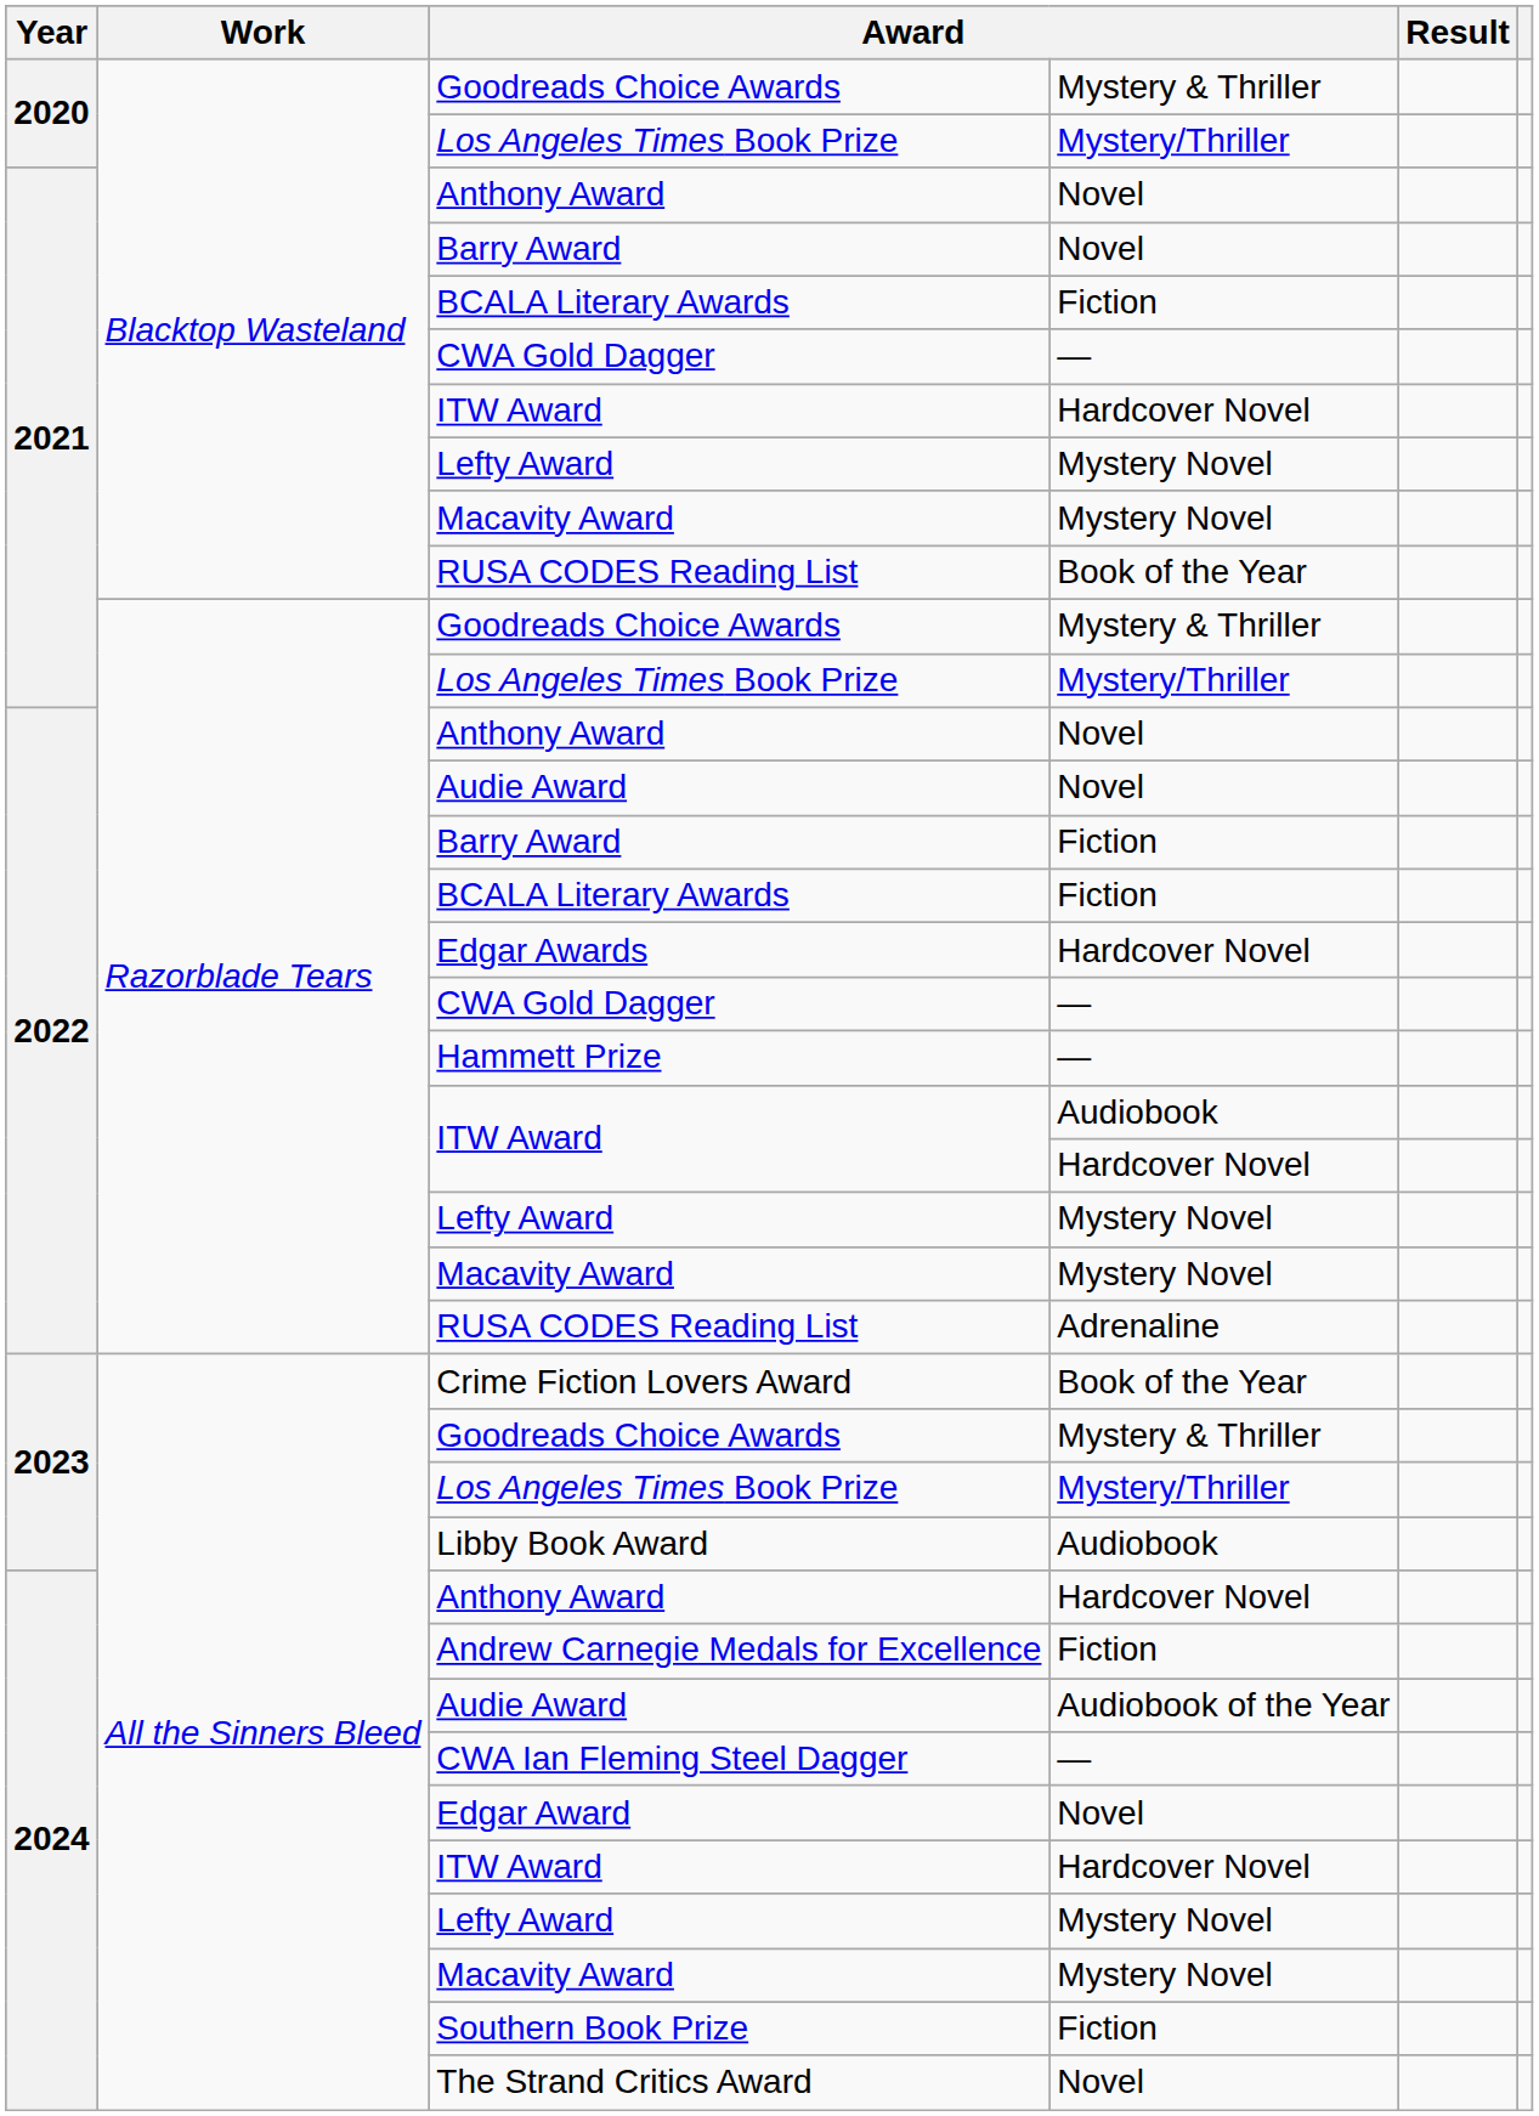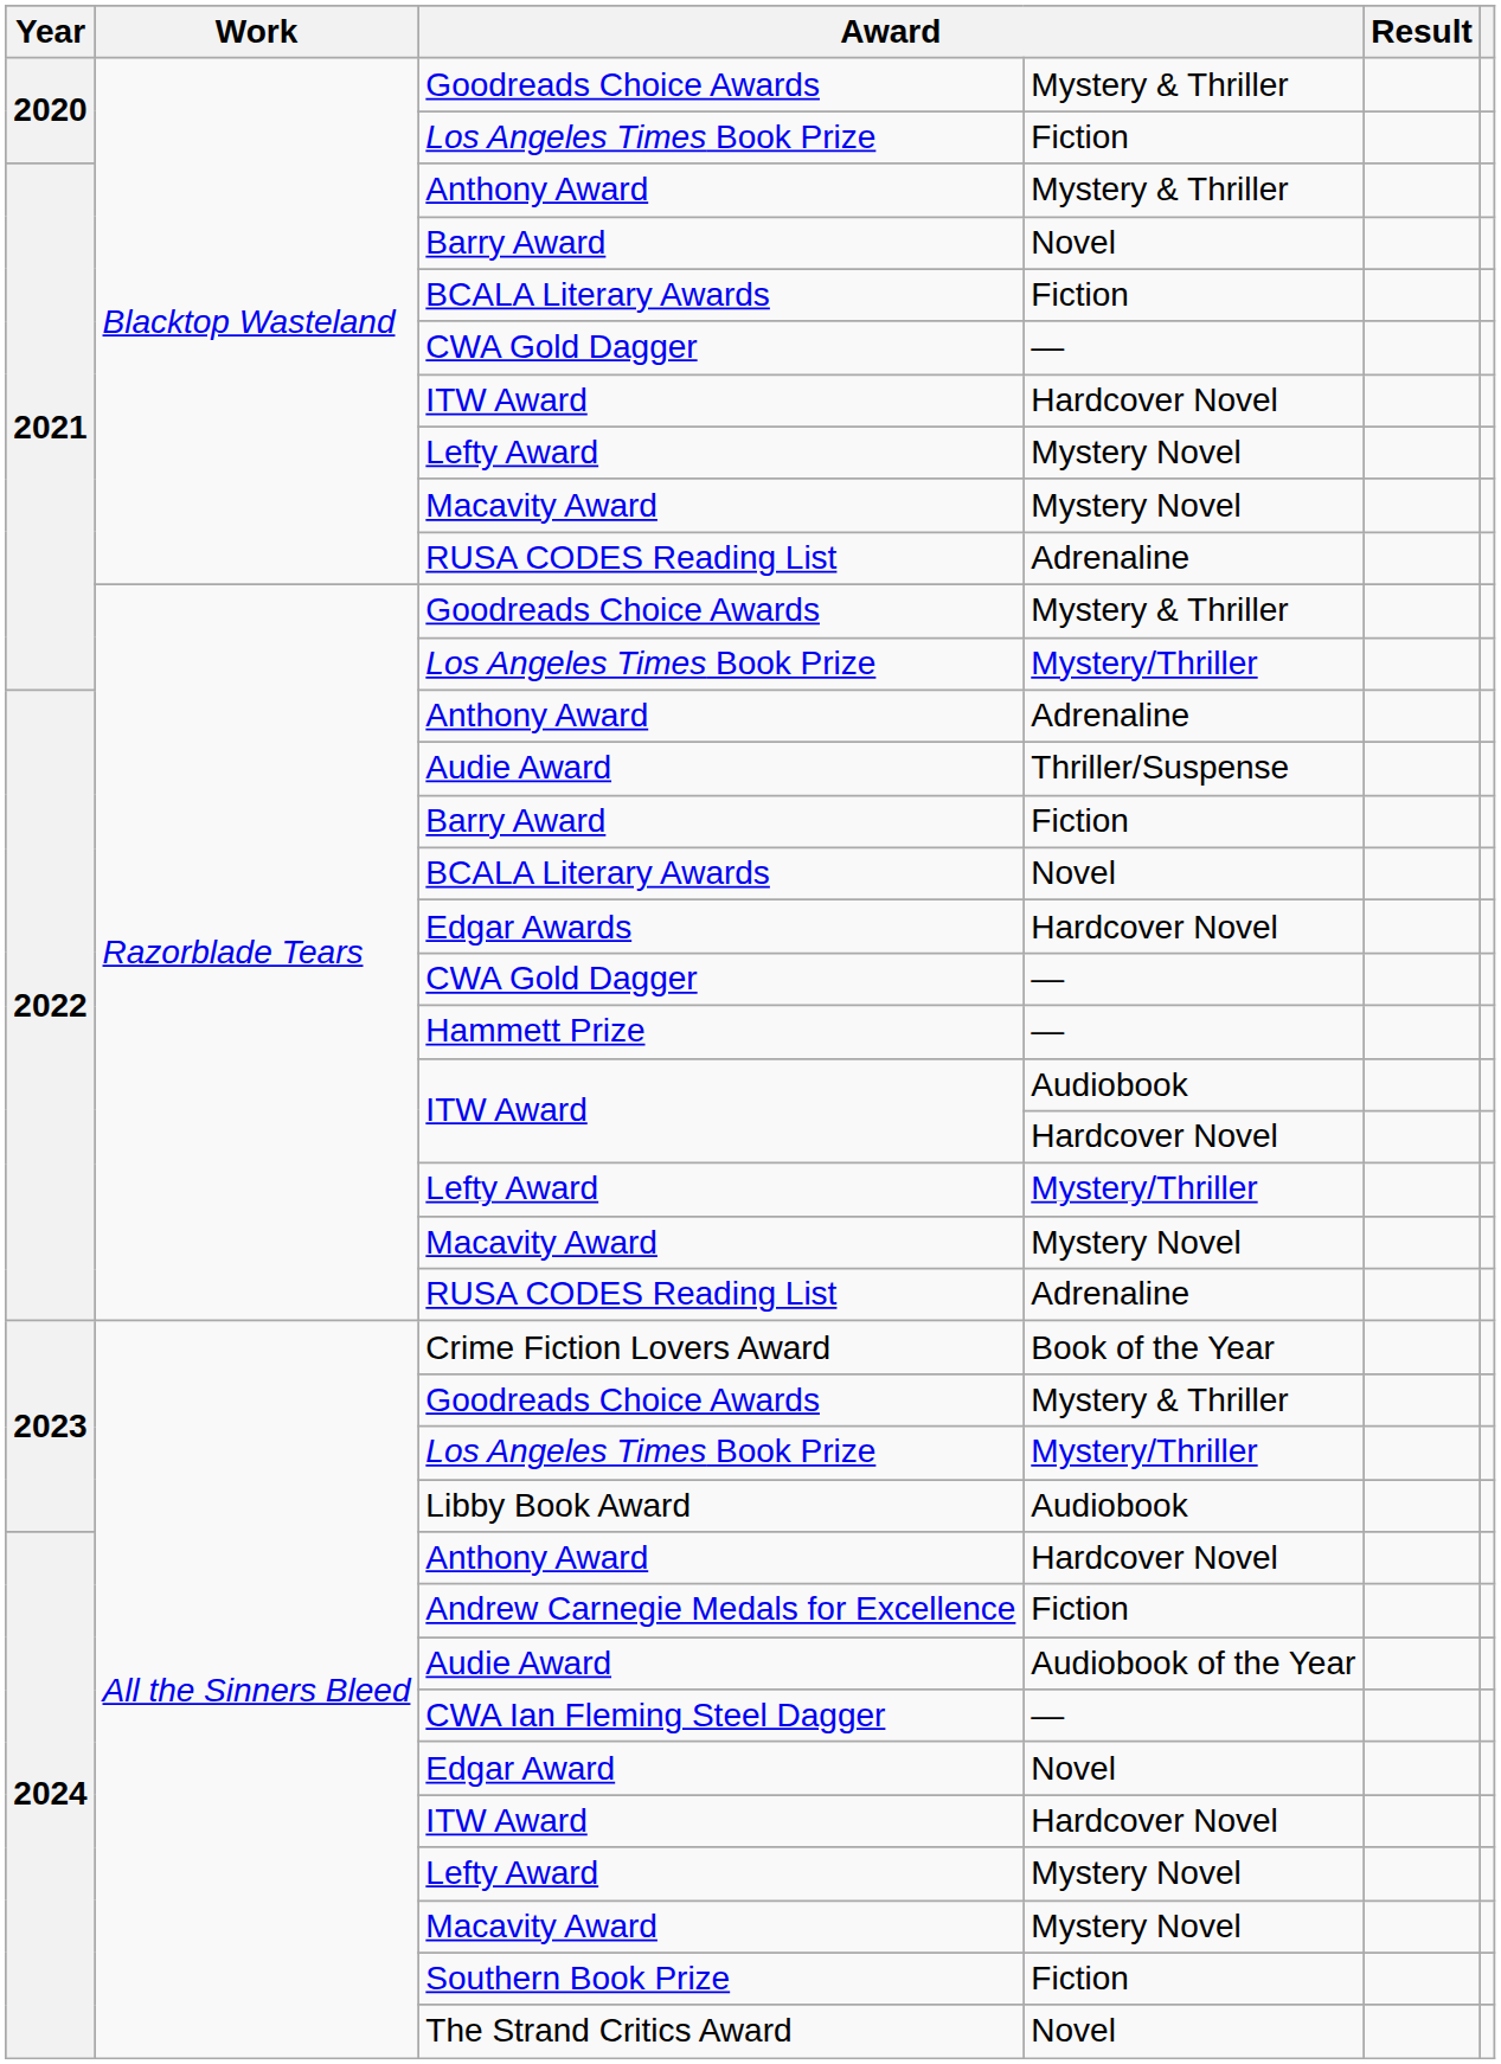2020 / Los Angeles Times Book Prize | column 4: Mystery/Thriller -> Fiction
2021 / Anthony Award | column 4: Novel -> Mystery & Thriller
2021 / RUSA CODES Reading List | column 4: Book of the Year -> Adrenaline
2022 / Anthony Award | column 4: Novel -> Adrenaline
2022 / Audie Award | column 4: Novel -> Thriller/Suspense
2022 / BCALA Literary Awards | column 4: Fiction -> Novel
2022 / Lefty Award | column 4: Mystery Novel -> Mystery/Thriller
